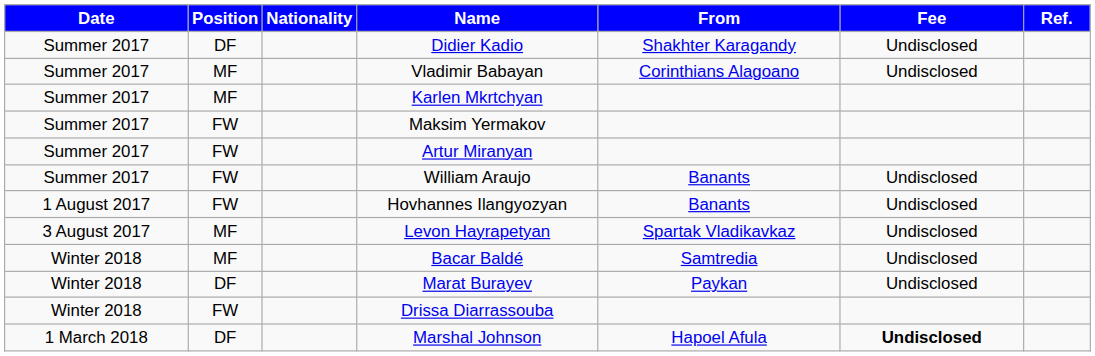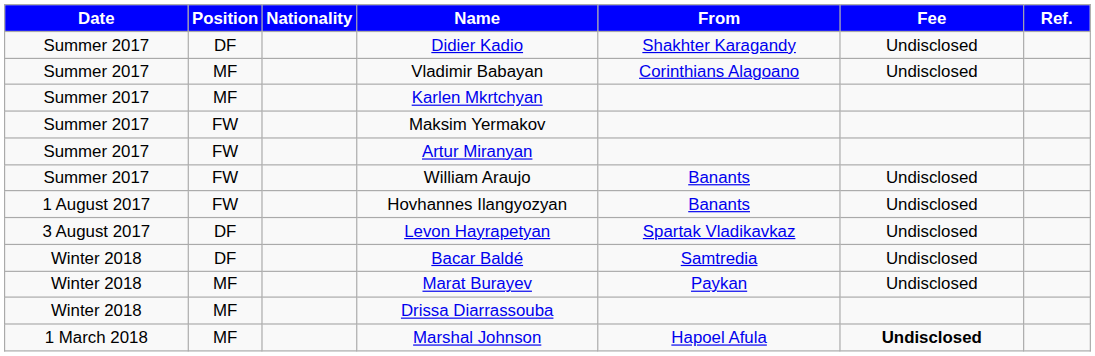Levon Hayrapetyan | Position: MF -> DF
Bacar Baldé | Position: MF -> DF
Marat Burayev | Position: DF -> MF
Drissa Diarrassouba | Position: FW -> MF
Marshal Johnson | Position: DF -> MF
